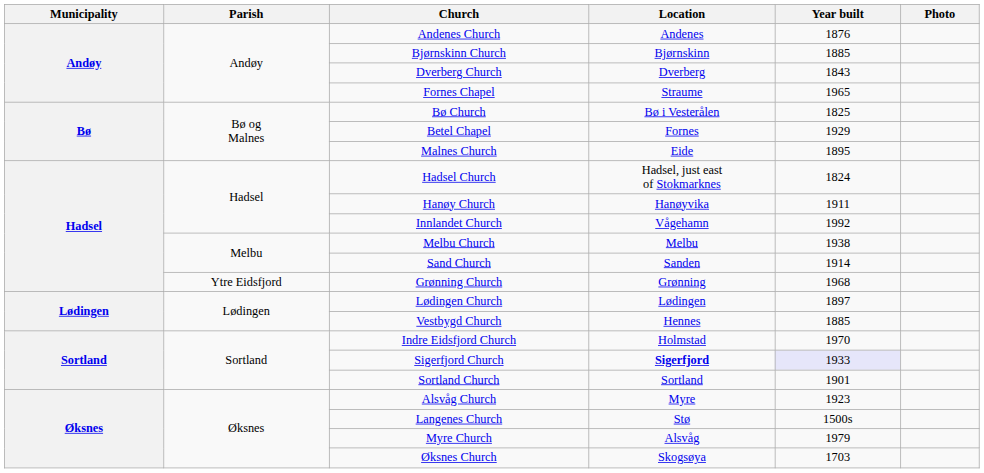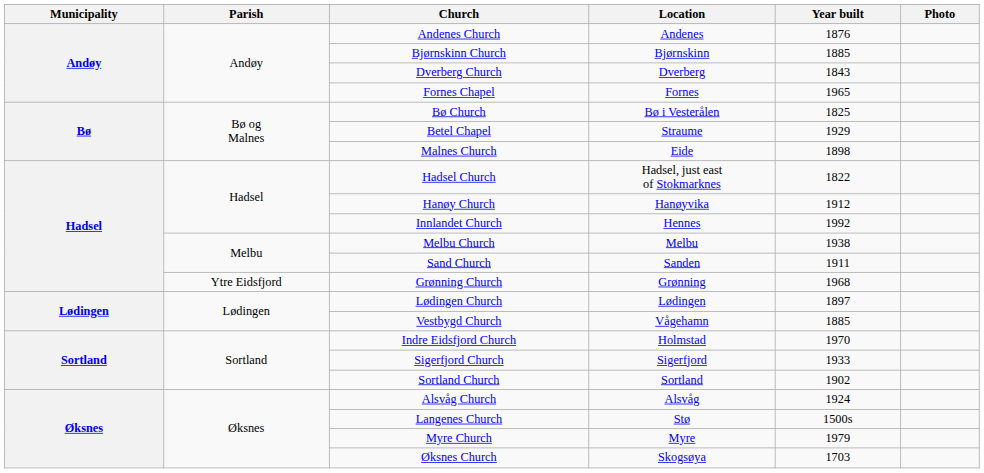Fornes Chapel | Location: Straume -> Fornes
Betel Chapel | Location: Fornes -> Straume
Malnes Church | Year built: 1895 -> 1898
Hadsel Church | Year built: 1824 -> 1822
Hanøy Church | Year built: 1911 -> 1912
Innlandet Church | Location: Vågehamn -> Hennes
Sand Church | Year built: 1914 -> 1911
Vestbygd Church | Location: Hennes -> Vågehamn
Sigerfjord Church | Location: bold -> normal
Sigerfjord Church | Year built: lavender background -> no background
Sortland Church | Year built: 1901 -> 1902
Alsvåg Church | Location: Myre -> Alsvåg
Alsvåg Church | Year built: 1923 -> 1924
Myre Church | Location: Alsvåg -> Myre
